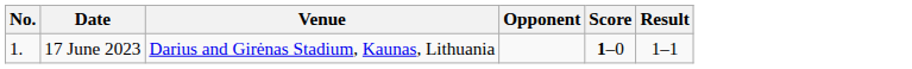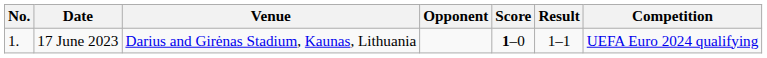+ column: Competition | UEFA Euro 2024 qualifying
